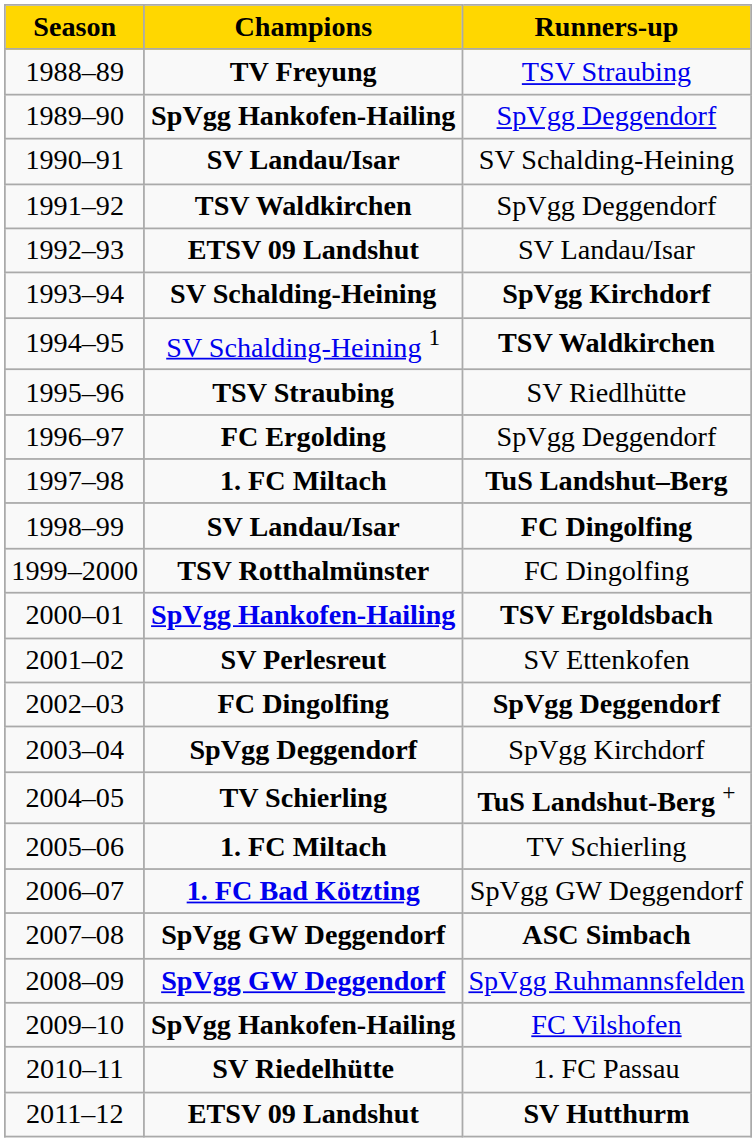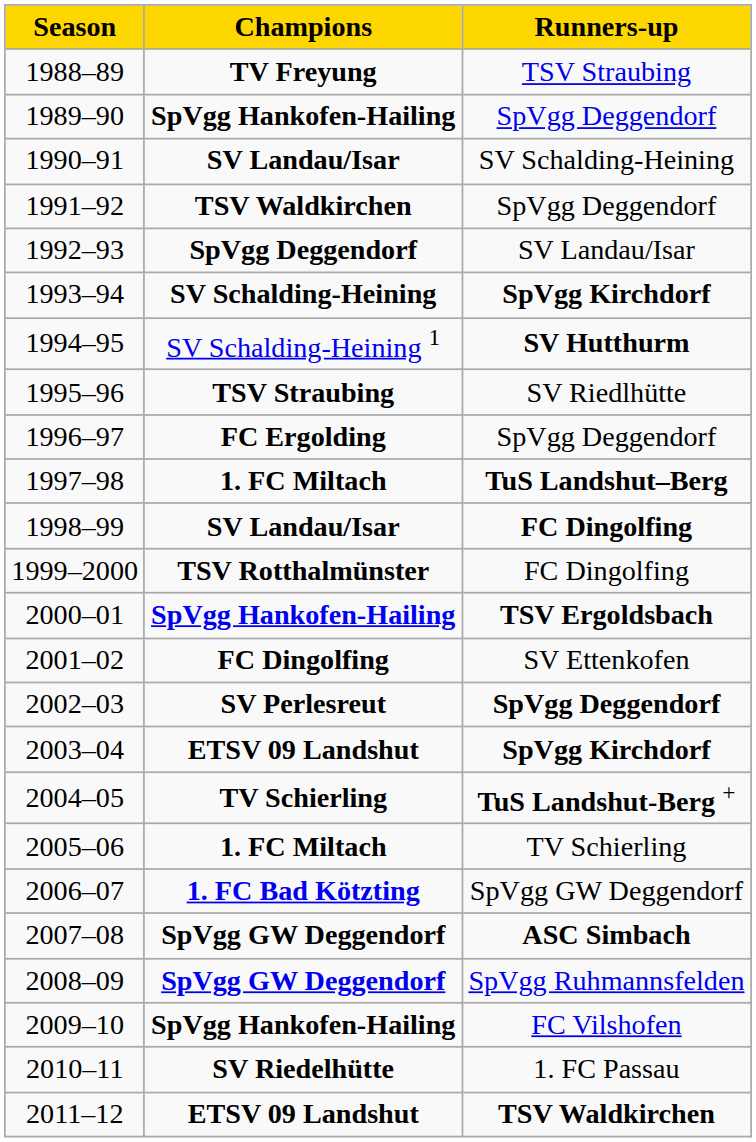1992–93 | Champions: ETSV 09 Landshut -> SpVgg Deggendorf
1994–95 | Runners-up: TSV Waldkirchen -> SV Hutthurm
2001–02 | Champions: SV Perlesreut -> FC Dingolfing
2002–03 | Champions: FC Dingolfing -> SV Perlesreut
2003–04 | Champions: SpVgg Deggendorf -> ETSV 09 Landshut
2003–04 | Runners-up: normal -> bold
2011–12 | Runners-up: SV Hutthurm -> TSV Waldkirchen
